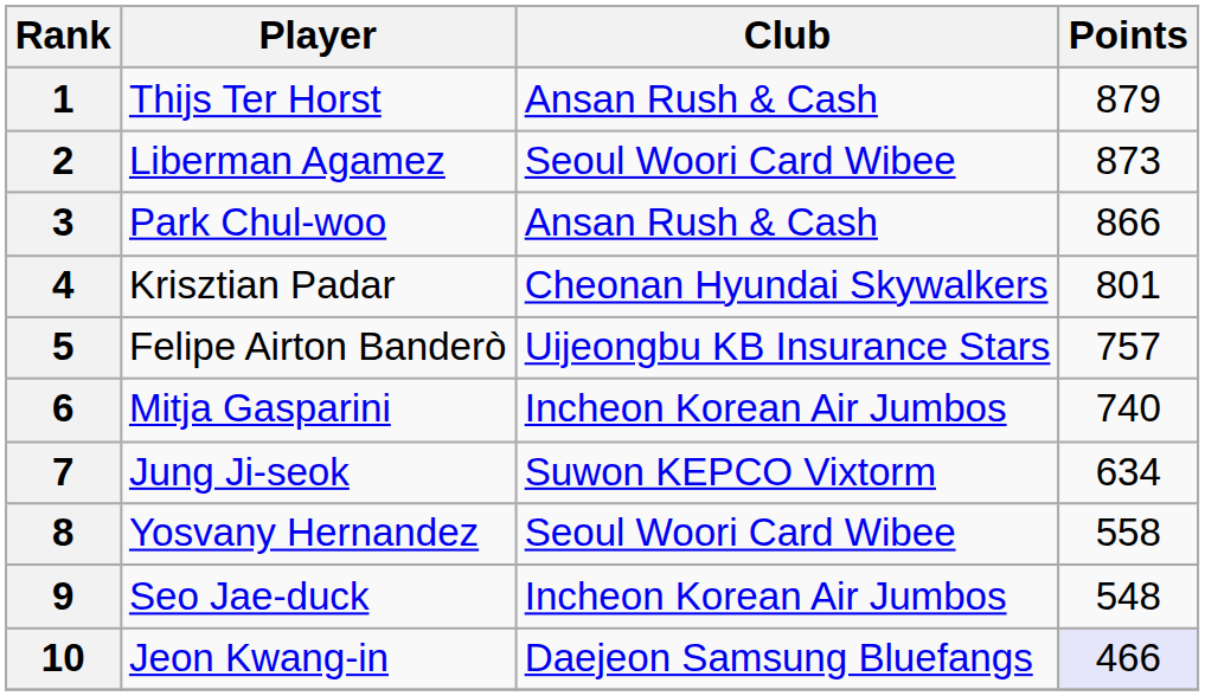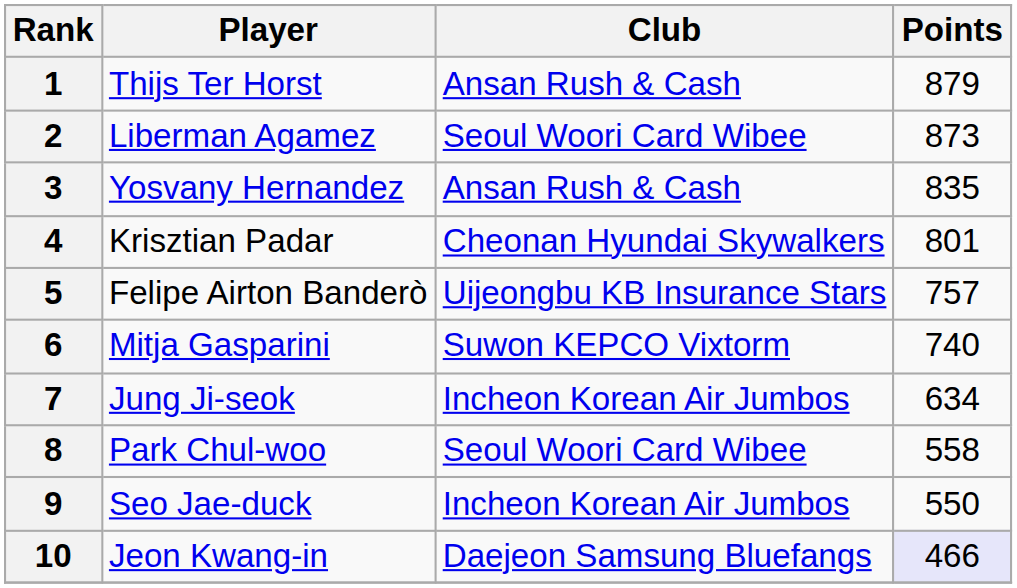3 | Player: Park Chul-woo -> Yosvany Hernandez
3 | Points: 866 -> 835
6 | Club: Incheon Korean Air Jumbos -> Suwon KEPCO Vixtorm
7 | Club: Suwon KEPCO Vixtorm -> Incheon Korean Air Jumbos
8 | Player: Yosvany Hernandez -> Park Chul-woo
9 | Points: 548 -> 550
